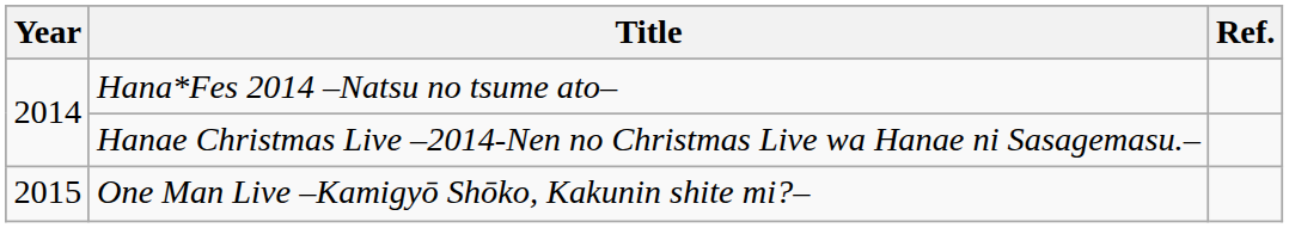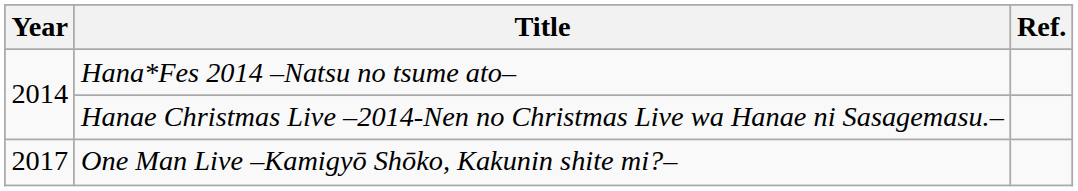One Man Live –Kamigyō Shōko, Kakunin shite mi?– | Year: 2015 -> 2017
